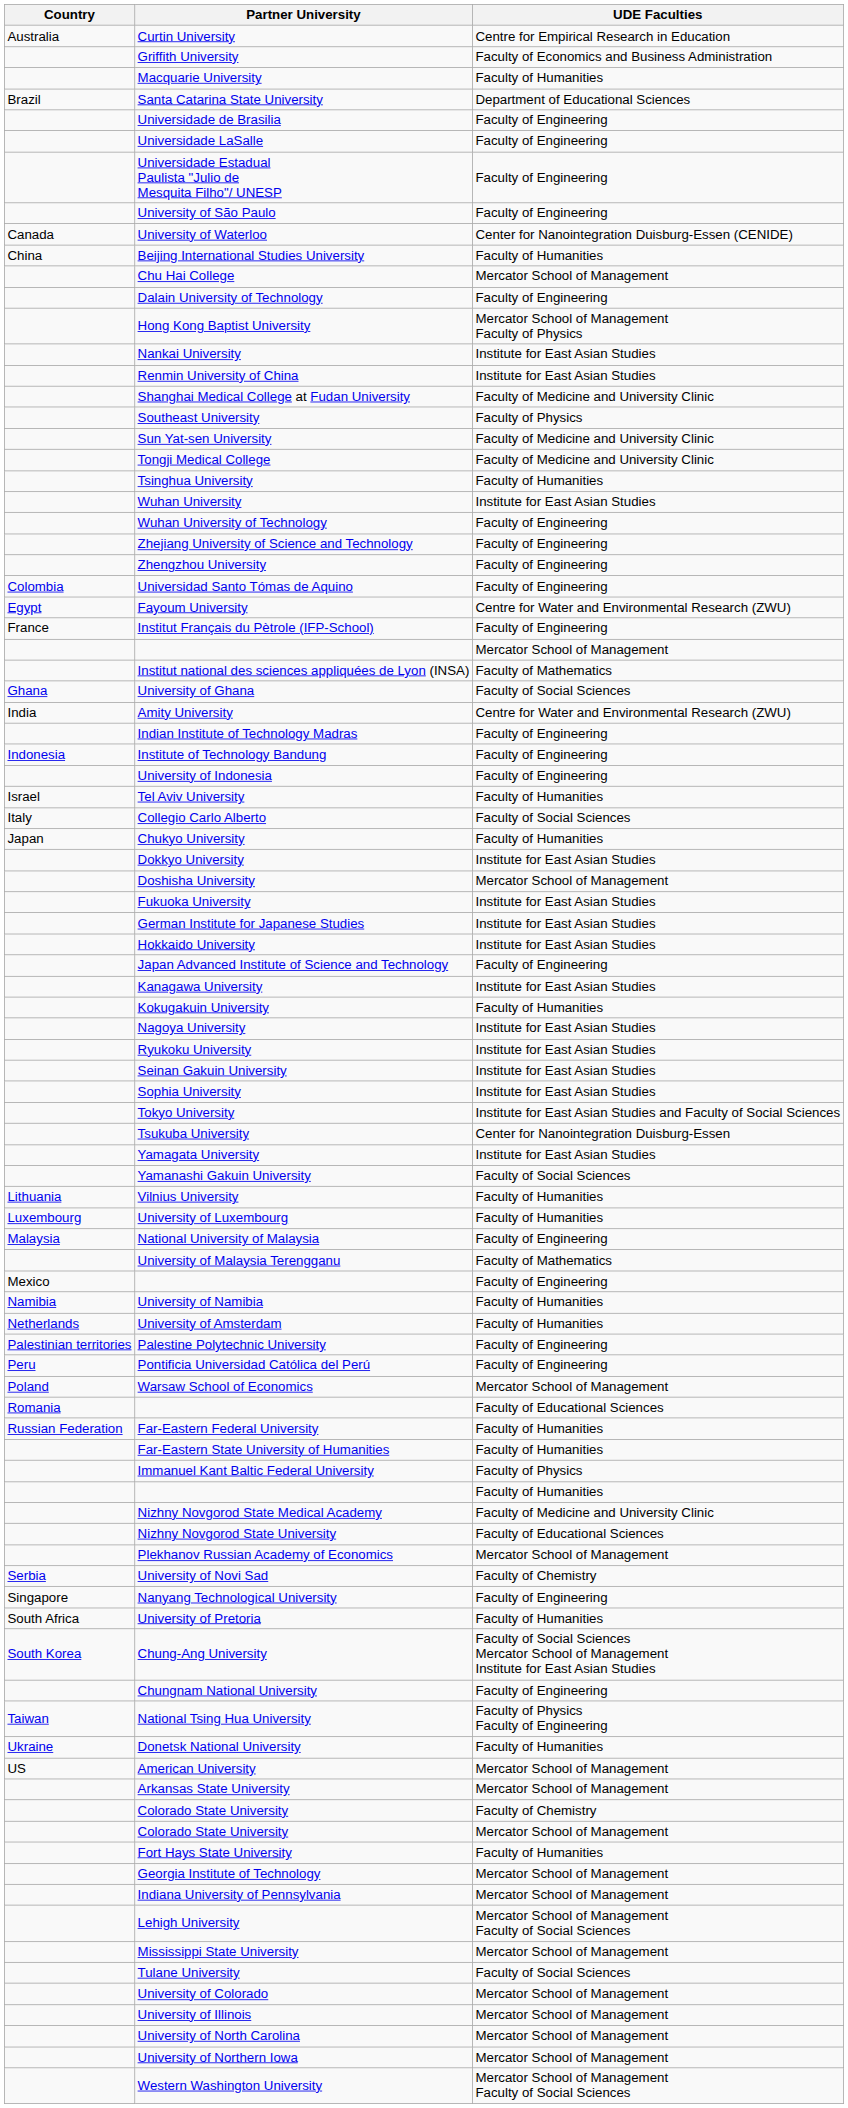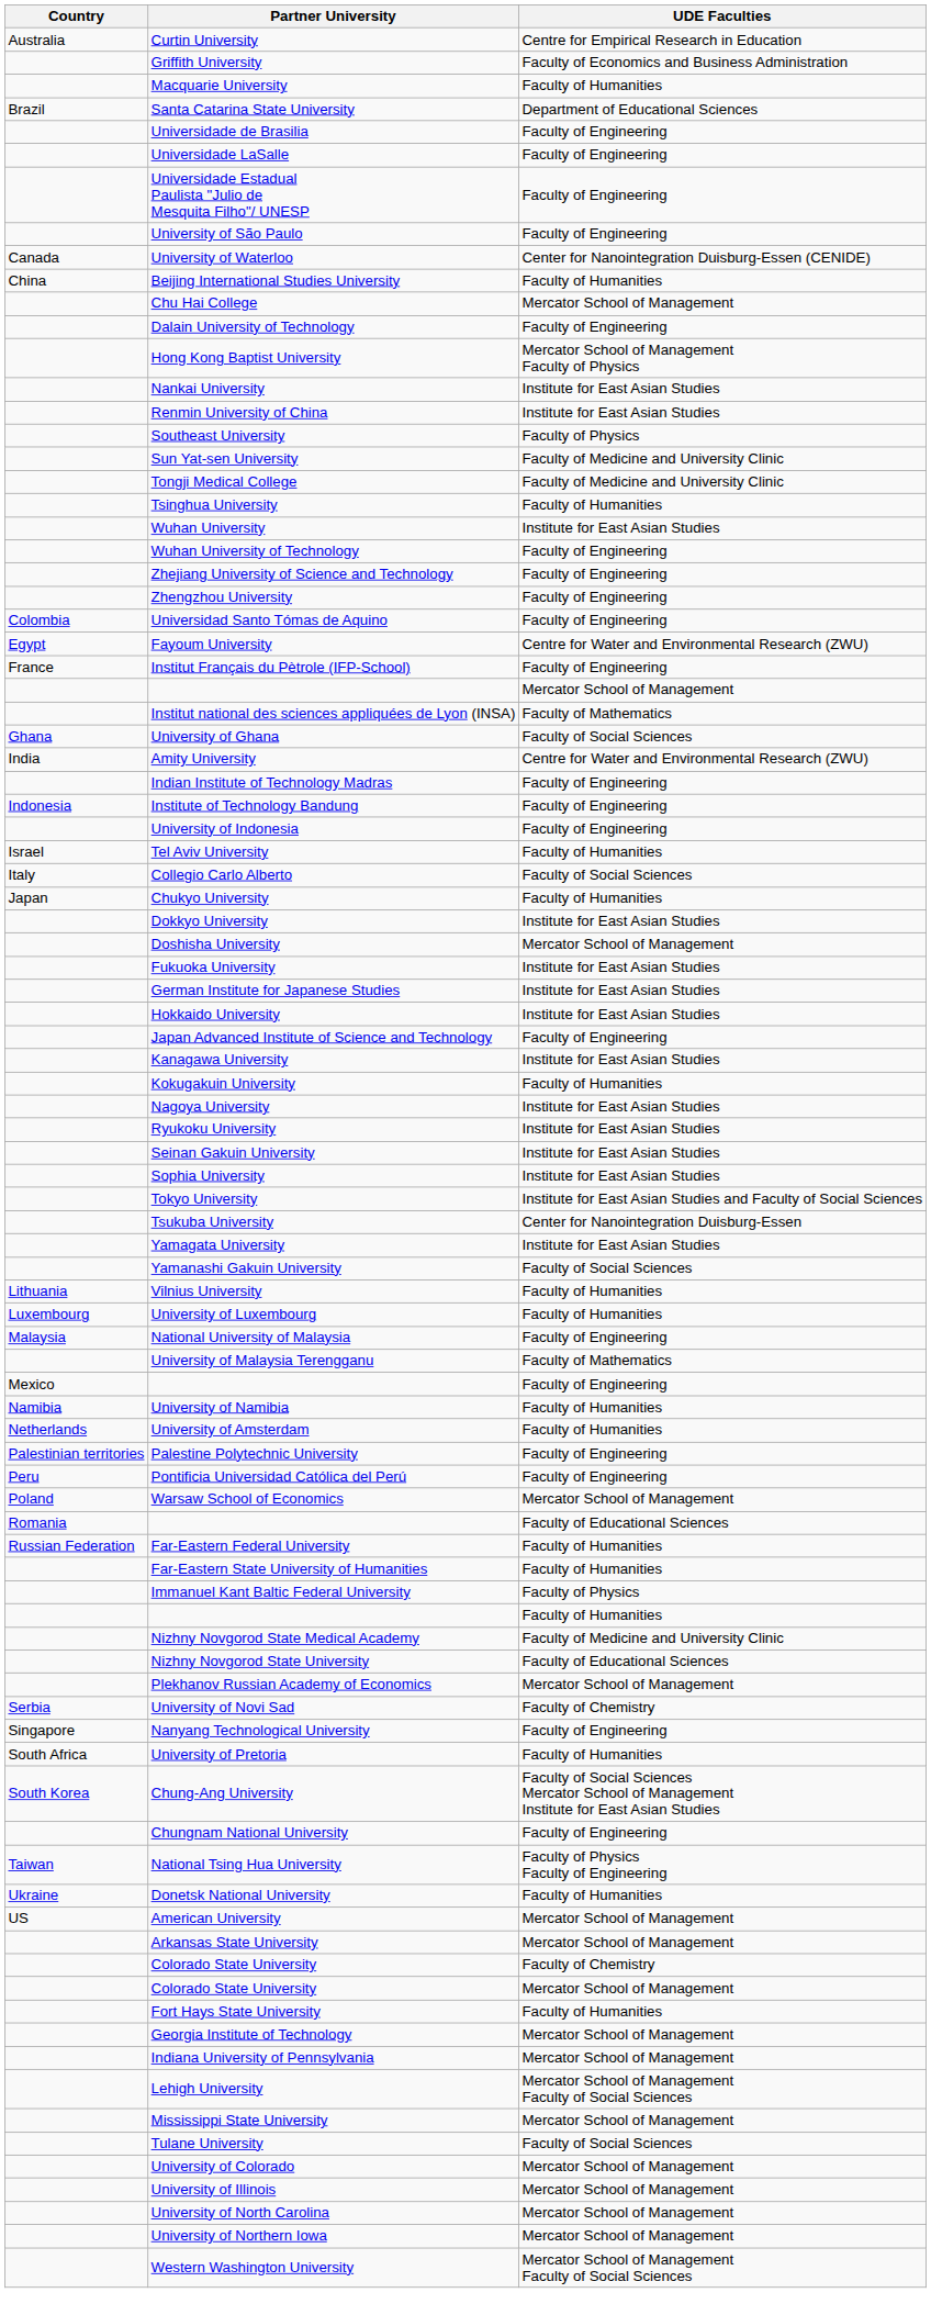- row: Shanghai Medical College at Fudan University | Faculty of Medicine and University Clinic
